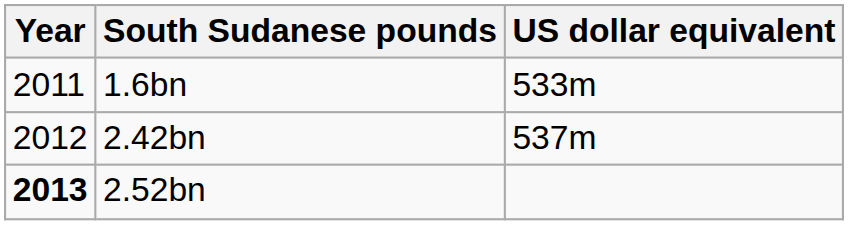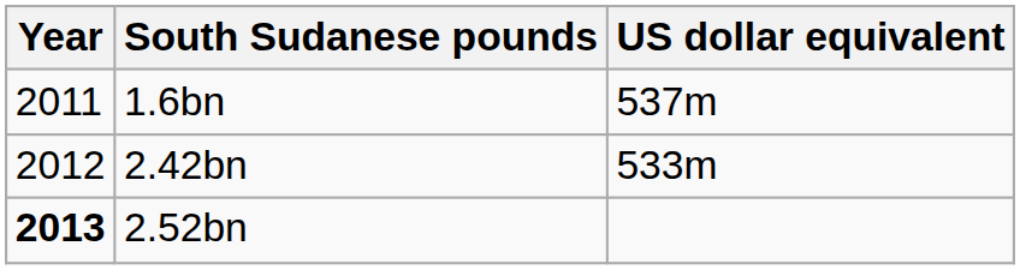1.6bn | US dollar equivalent: 533m -> 537m
2.42bn | US dollar equivalent: 537m -> 533m
